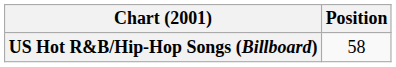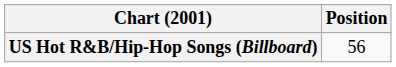US Hot R&B/Hip-Hop Songs (Billboard) | Position: 58 -> 56
